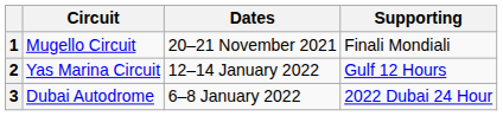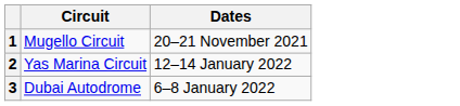- column: Supporting | Finali Mondiali | Gulf 12 Hours | 2022 Dubai 24 Hour
